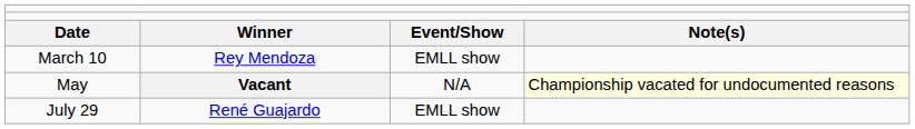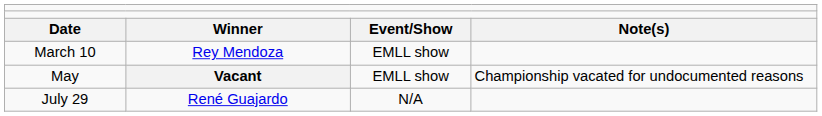May | column 3: N/A -> EMLL show
May | column 4: lightyellow background -> no background
July 29 | column 3: EMLL show -> N/A
